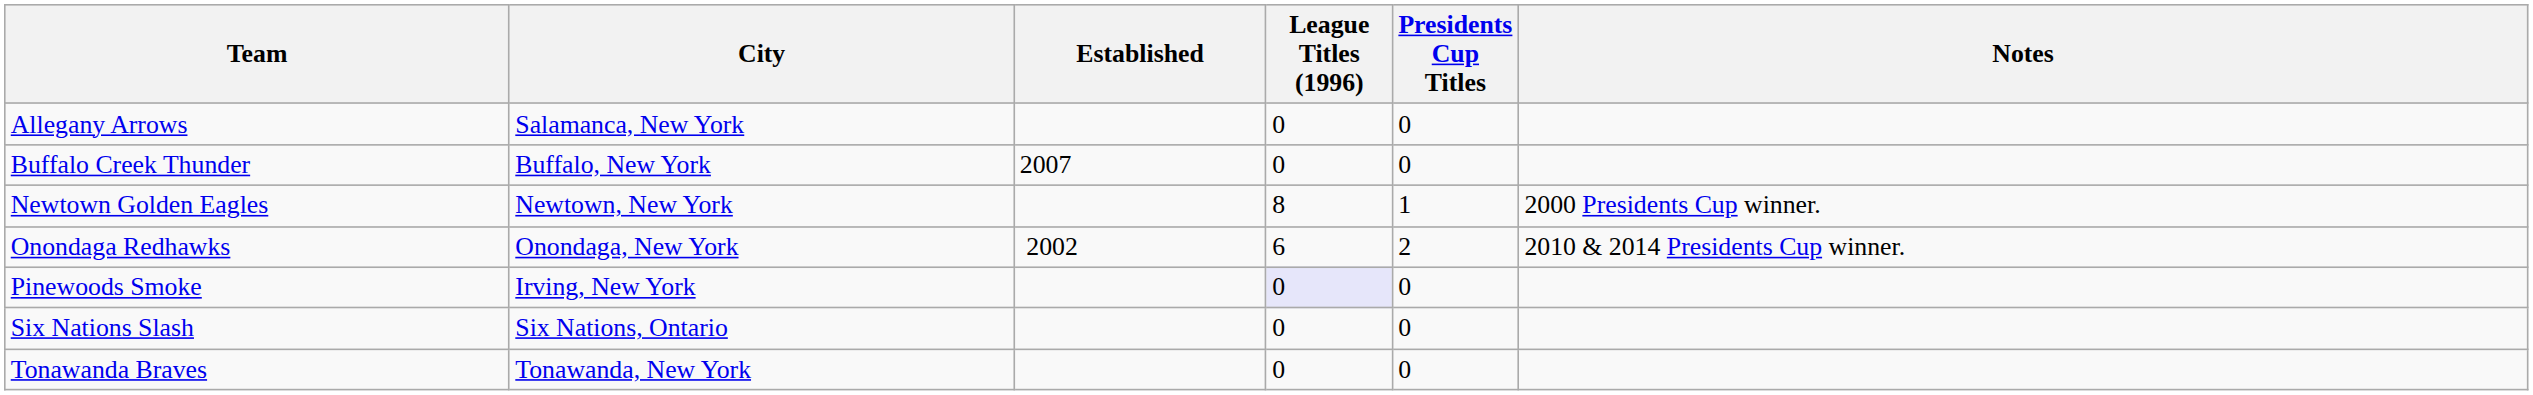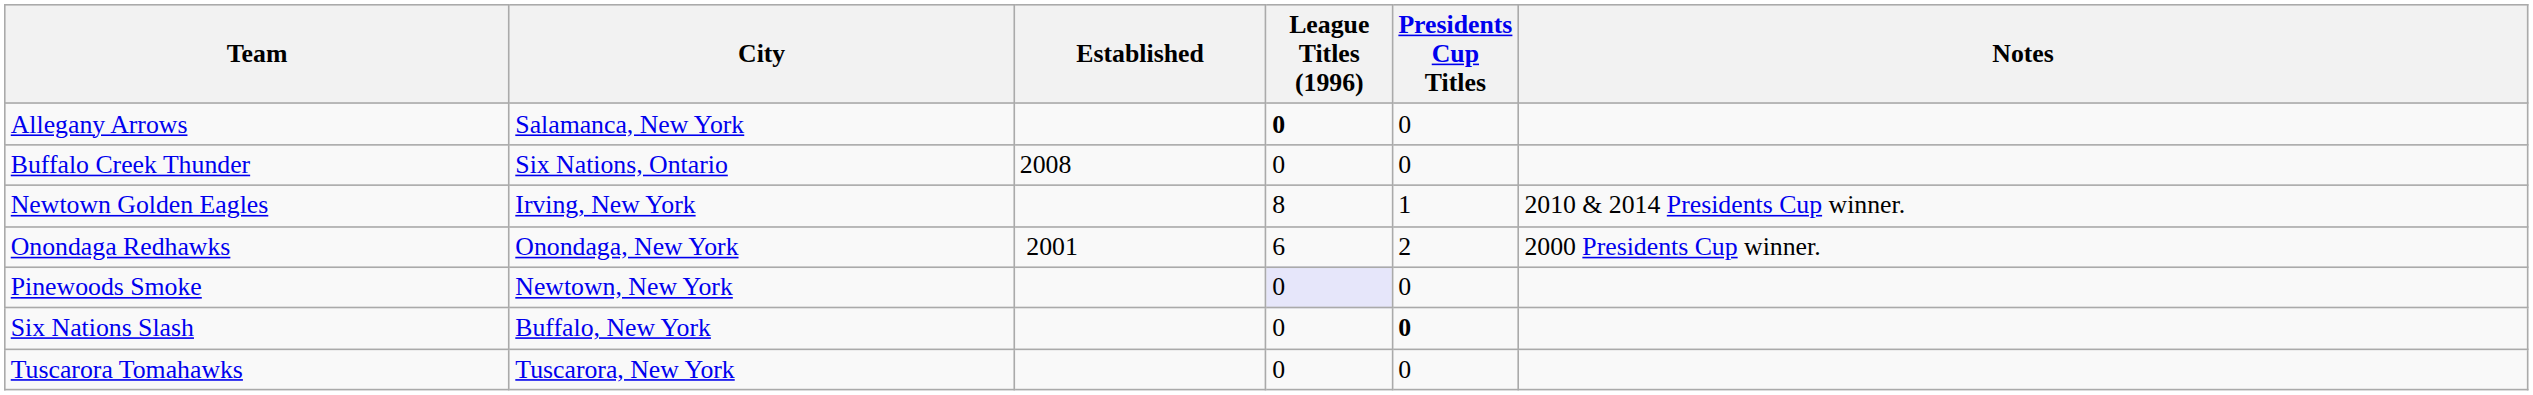Allegany Arrows | League Titles (1996): normal -> bold
Buffalo Creek Thunder | City: Buffalo, New York -> Six Nations, Ontario
Buffalo Creek Thunder | Established: 2007 -> 2008
Newtown Golden Eagles | City: Newtown, New York -> Irving, New York
Newtown Golden Eagles | Notes: 2000 Presidents Cup winner. -> 2010 & 2014 Presidents Cup winner.
Onondaga Redhawks | Established: 2002 -> 2001
Onondaga Redhawks | Notes: 2010 & 2014 Presidents Cup winner. -> 2000 Presidents Cup winner.
Pinewoods Smoke | City: Irving, New York -> Newtown, New York
Six Nations Slash | City: Six Nations, Ontario -> Buffalo, New York
Six Nations Slash | Presidents Cup Titles: normal -> bold
- row: Tonawanda Braves | Tonawanda, New York | 0 | 0
+ row: Tuscarora Tomahawks | Tuscarora, New York | 0 | 0
